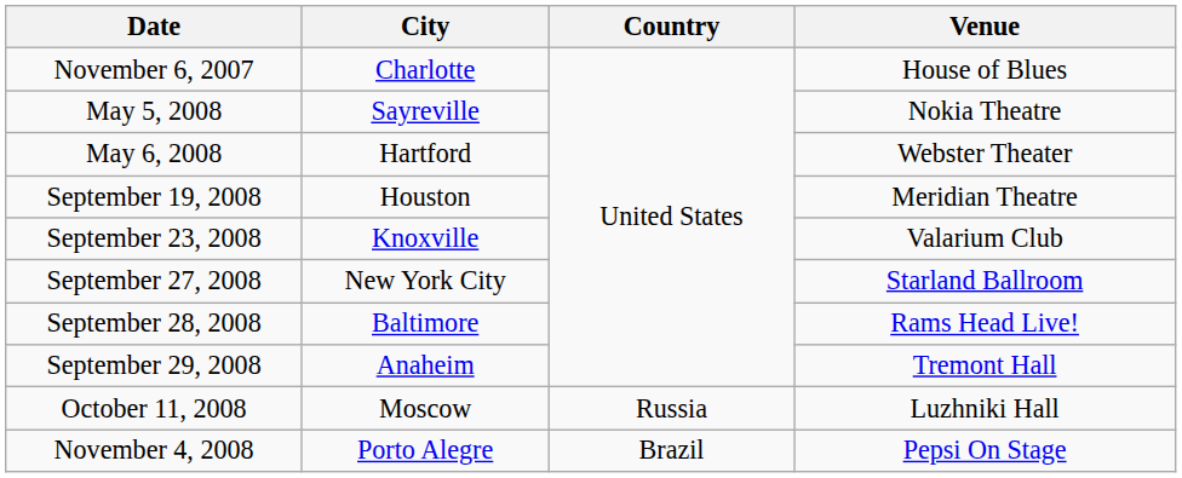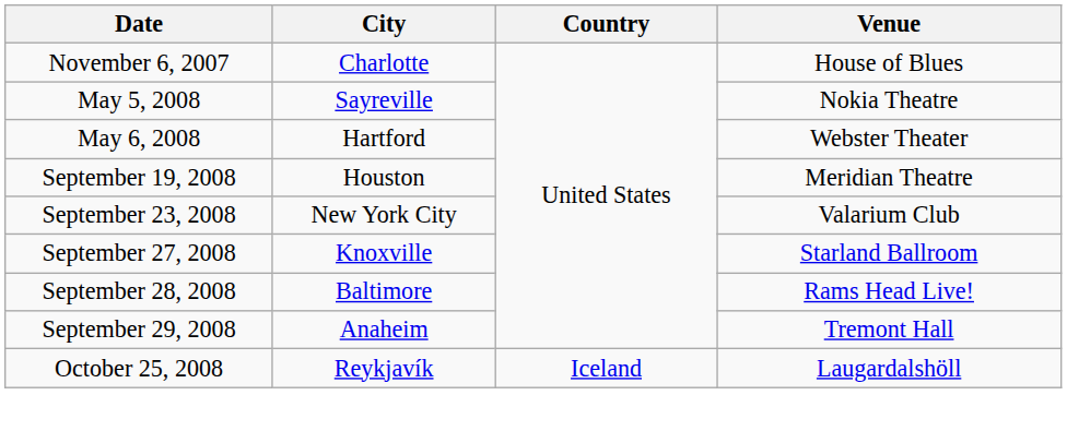September 23, 2008 | City: Knoxville -> New York City
September 27, 2008 | City: New York City -> Knoxville
- row: October 11, 2008 | Moscow | Russia | Luzhniki Hall
+ row: October 25, 2008 | Reykjavík | Iceland | Laugardalshöll
- row: November 4, 2008 | Porto Alegre | Brazil | Pepsi On Stage
